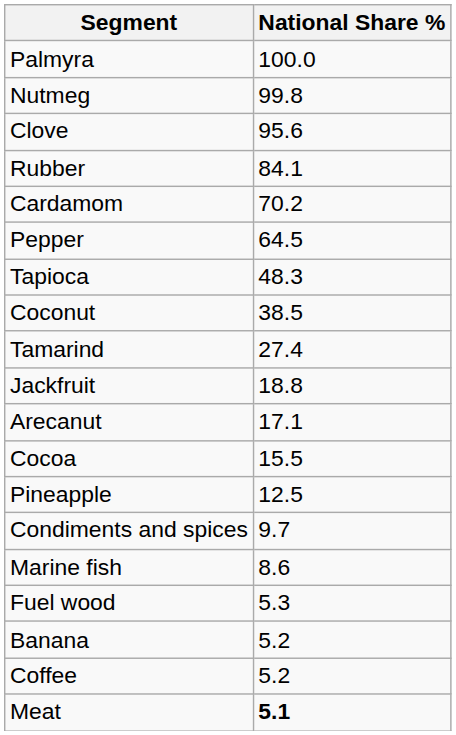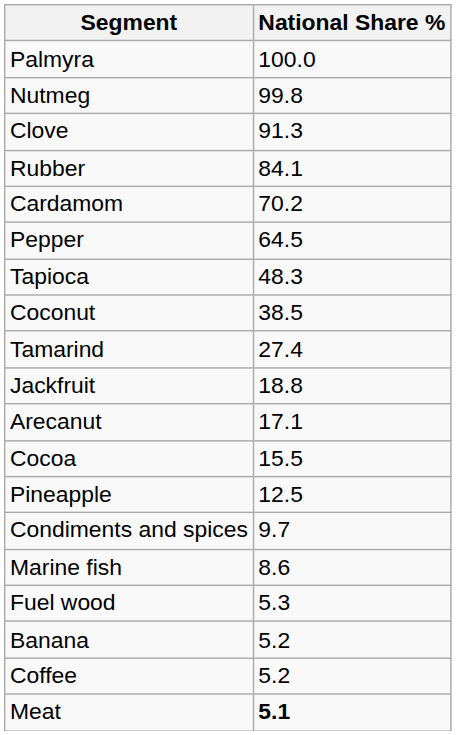Clove | National Share %: 95.6 -> 91.3
